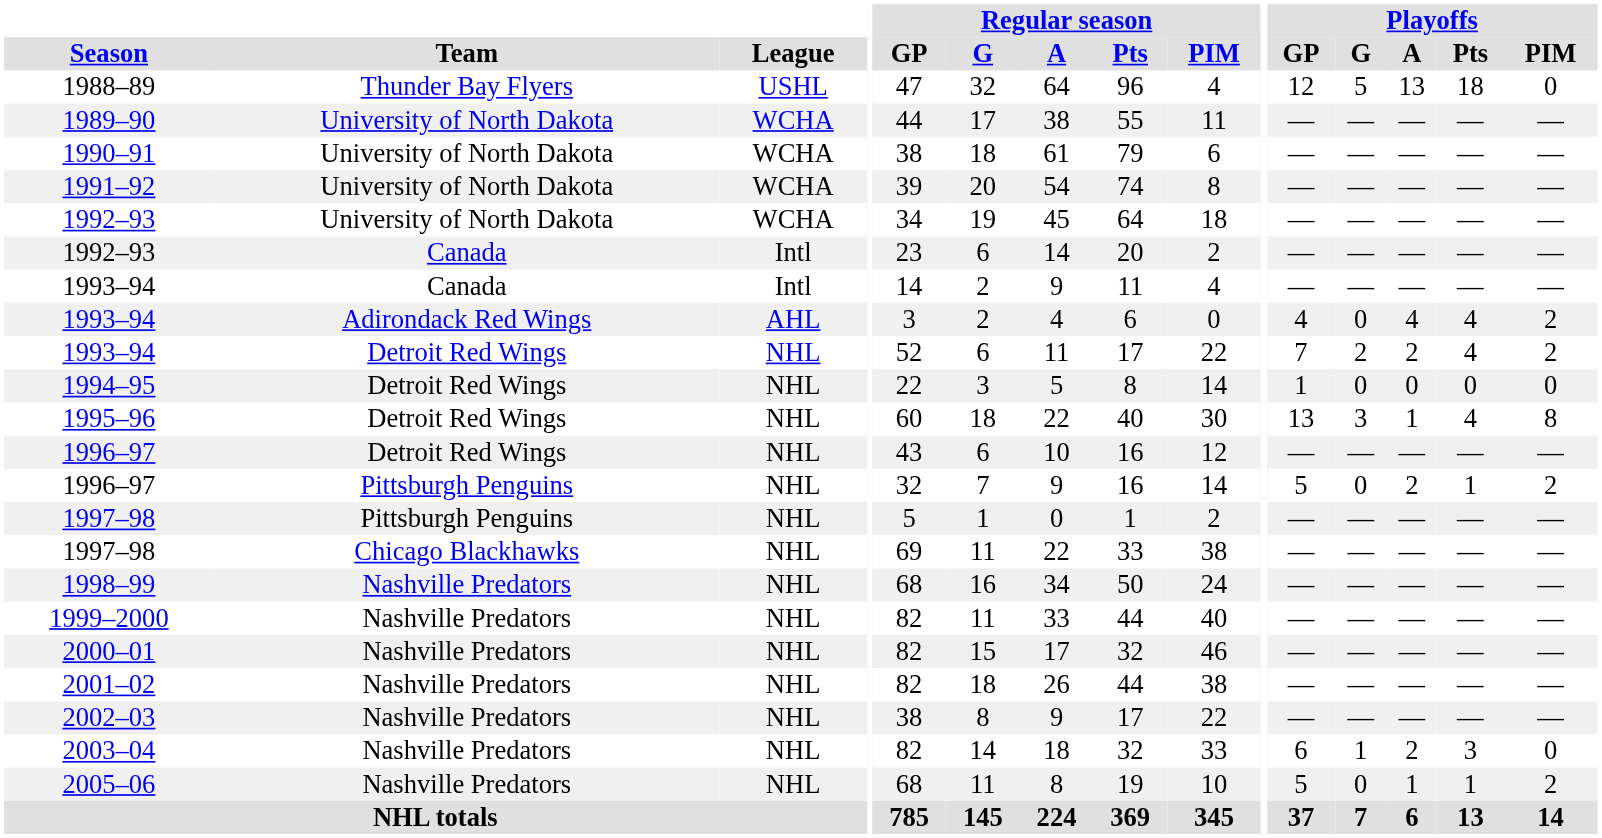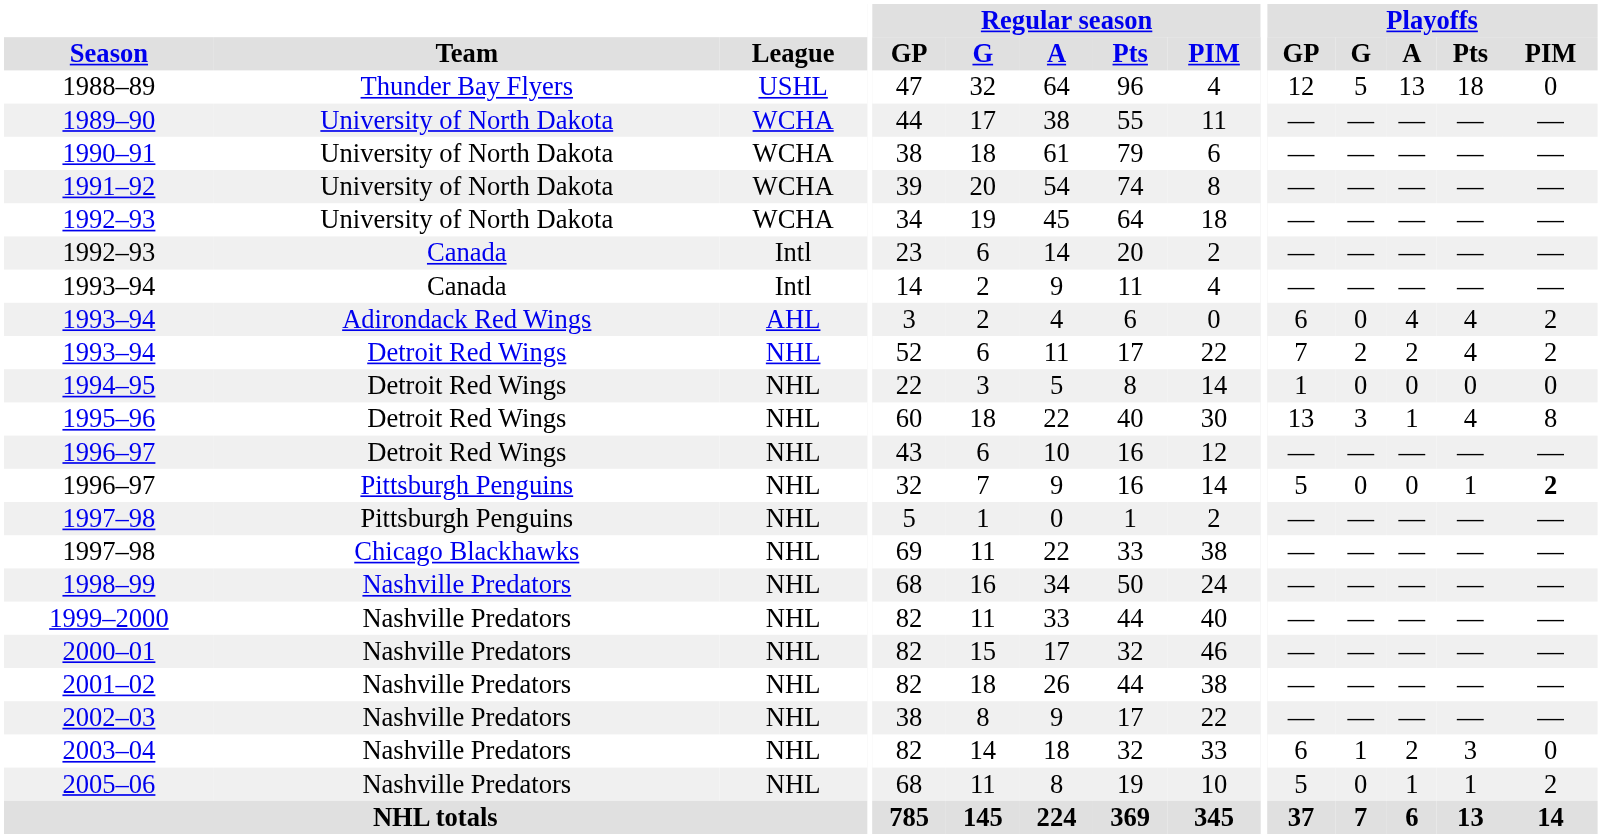1993–94 / Adirondack Red Wings | Playoffs / GP: 4 -> 6
1996–97 / Pittsburgh Penguins | Playoffs / A: 2 -> 0
1996–97 / Pittsburgh Penguins | Playoffs / PIM: normal -> bold
